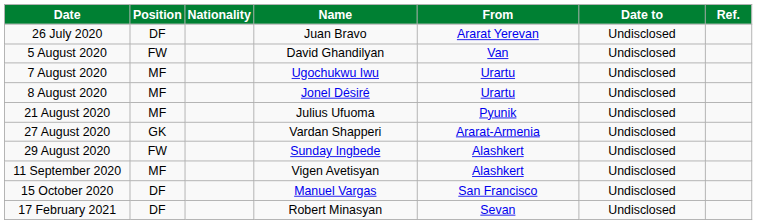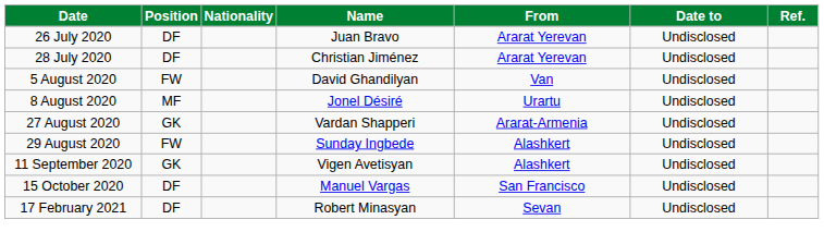+ row: 28 July 2020 | DF | Christian Jiménez | Ararat Yerevan | Undisclosed
- row: 7 August 2020 | MF | Ugochukwu Iwu | Urartu | Undisclosed
- row: 21 August 2020 | MF | Julius Ufuoma | Pyunik | Undisclosed
11 September 2020 | Position: MF -> GK
